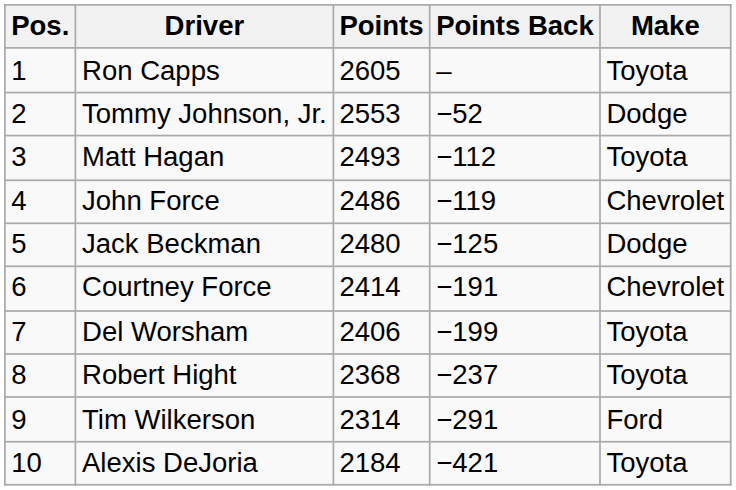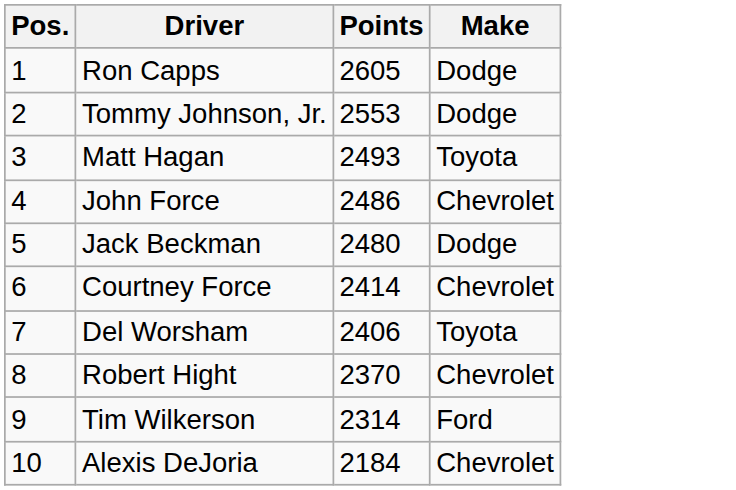- column: Points Back | – | −52 | −112 | −119 | −125 | −191 | −199 | −237 | −291 | −421
Ron Capps | Make: Toyota -> Dodge
Robert Hight | Points: 2368 -> 2370
Robert Hight | Make: Toyota -> Chevrolet
Alexis DeJoria | Make: Toyota -> Chevrolet
